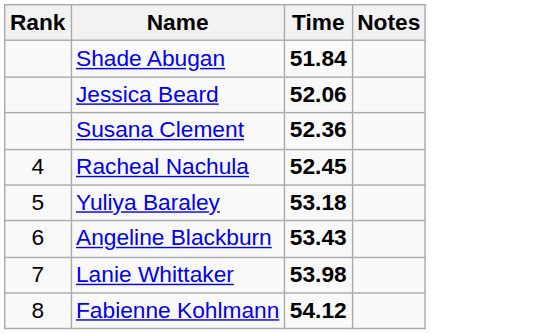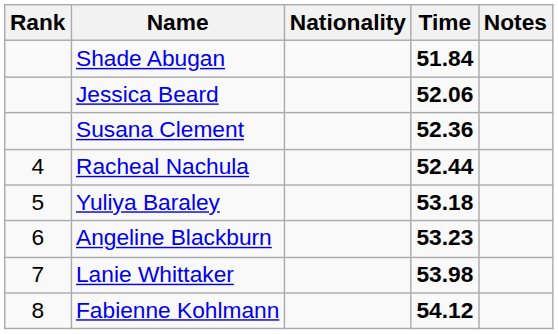+ column: Nationality
Racheal Nachula | Time: 52.45 -> 52.44
Angeline Blackburn | Time: 53.43 -> 53.23
